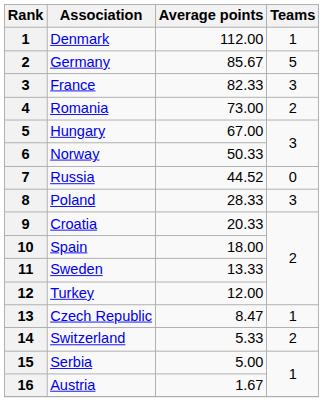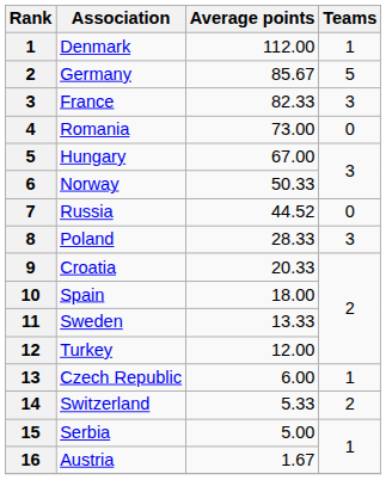Romania | Teams: 2 -> 0
Czech Republic | Average points: 8.47 -> 6.00
